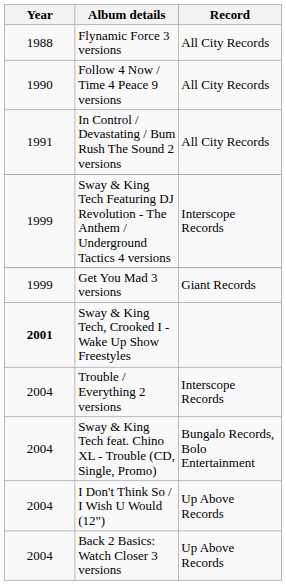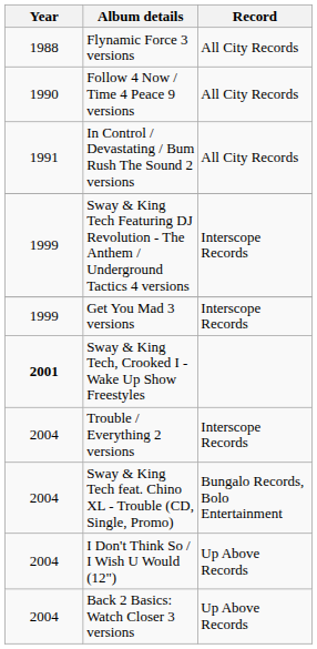Get You Mad 3 versions | Record: Giant Records -> Interscope Records
